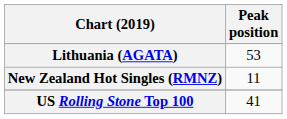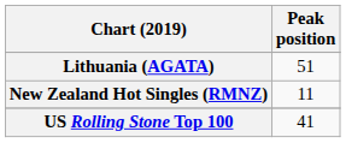Lithuania (AGATA) | Peak position: 53 -> 51
